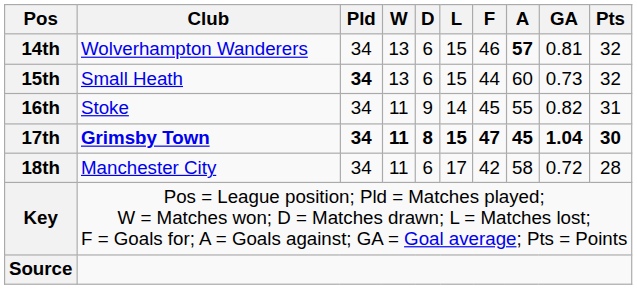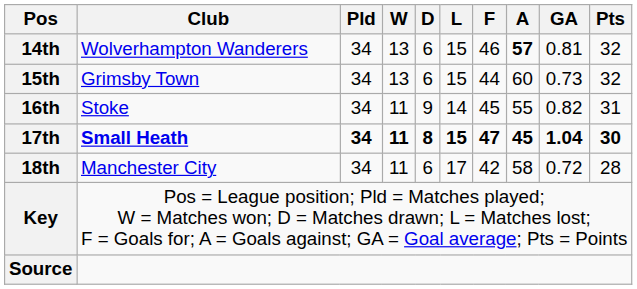15th | Club: Small Heath -> Grimsby Town
15th | Pld: bold -> normal
17th | Club: Grimsby Town -> Small Heath
